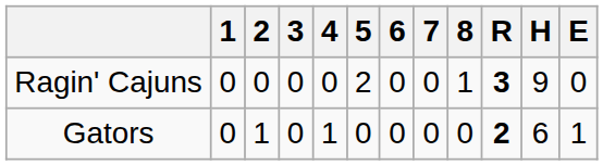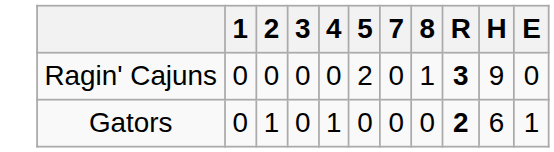- column: 6 | 0 | 0
